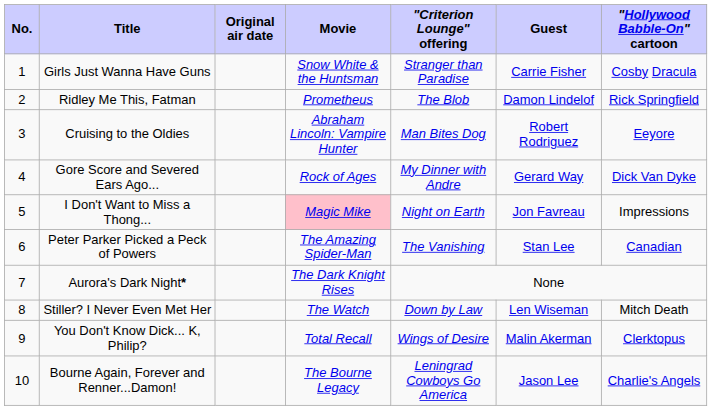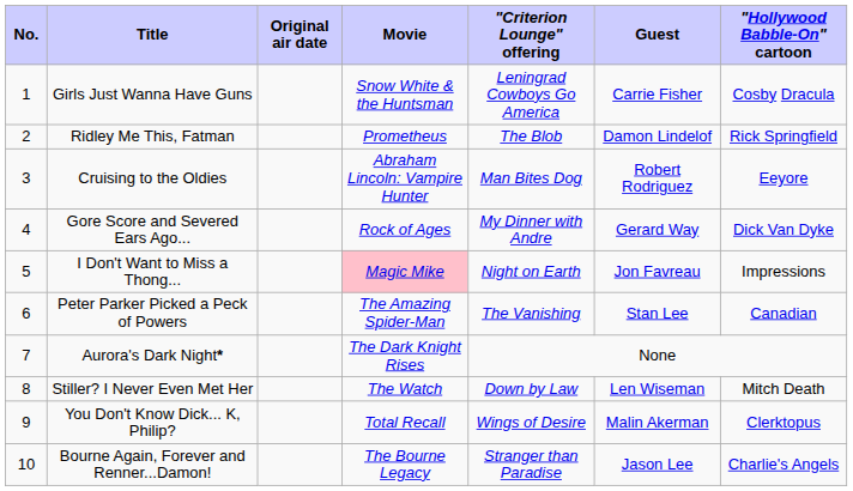Girls Just Wanna Have Guns | "Criterion Lounge" offering: Stranger than Paradise -> Leningrad Cowboys Go America
Bourne Again, Forever and Renner...Damon! | "Criterion Lounge" offering: Leningrad Cowboys Go America -> Stranger than Paradise
